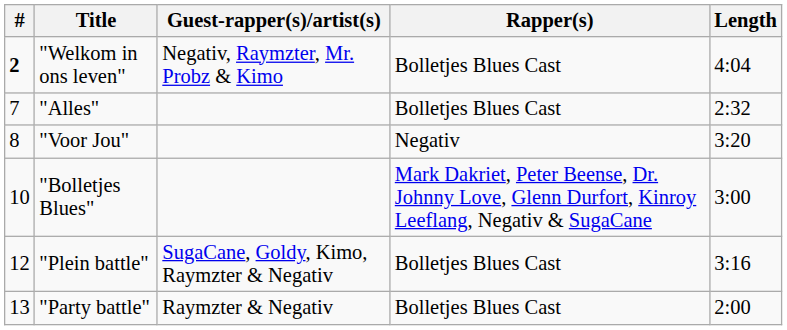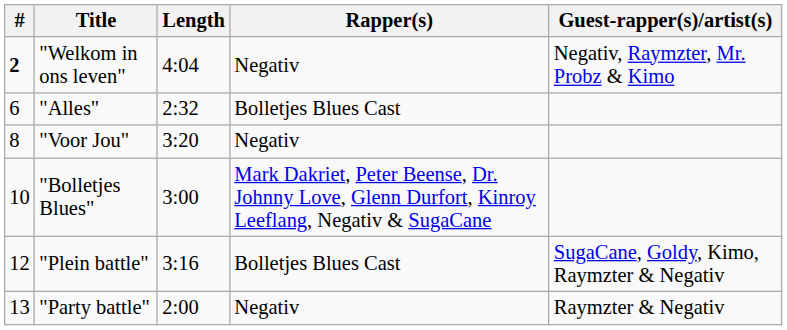columns swapped: Length <-> Guest-rapper(s)/artist(s)
"Welkom in ons leven" | Rapper(s): Bolletjes Blues Cast -> Negativ
"Alles" | #: 7 -> 6
"Party battle" | Rapper(s): Bolletjes Blues Cast -> Negativ
